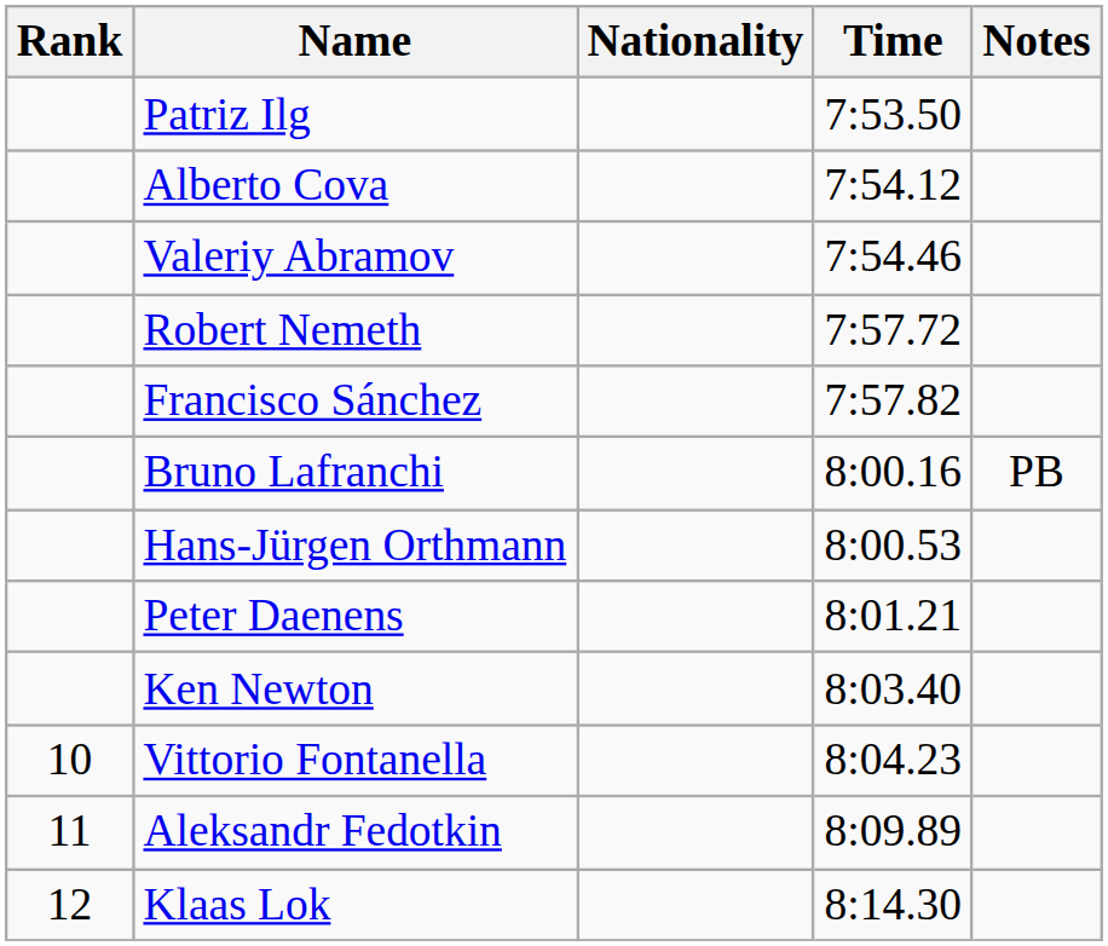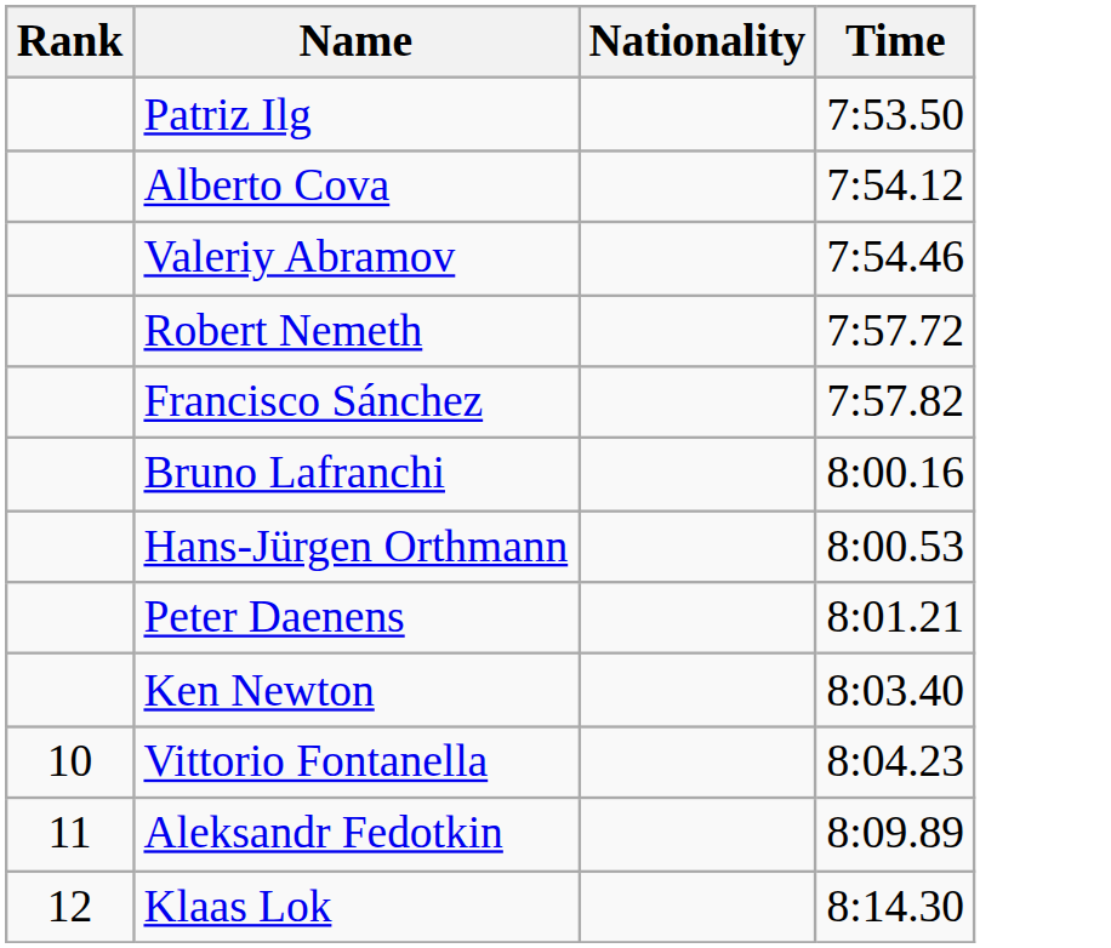- column: Notes | PB
